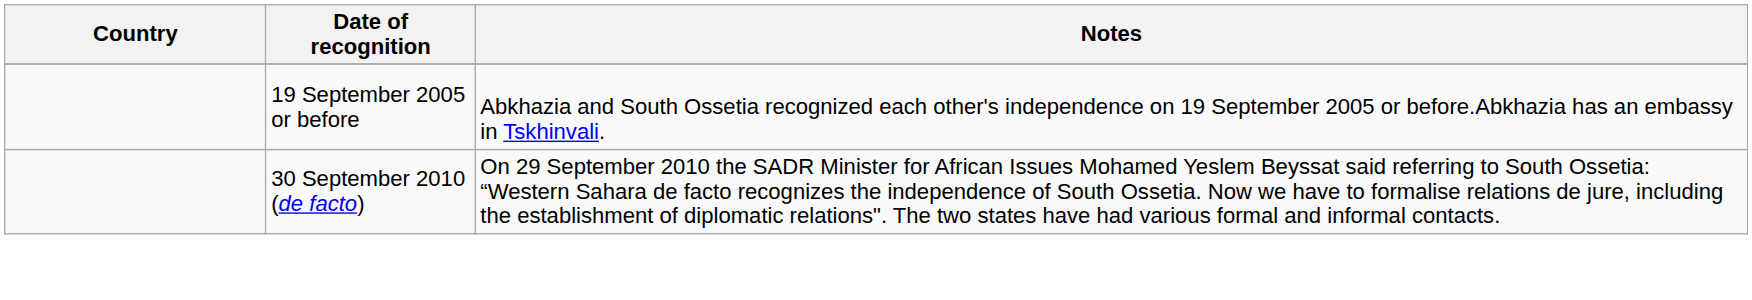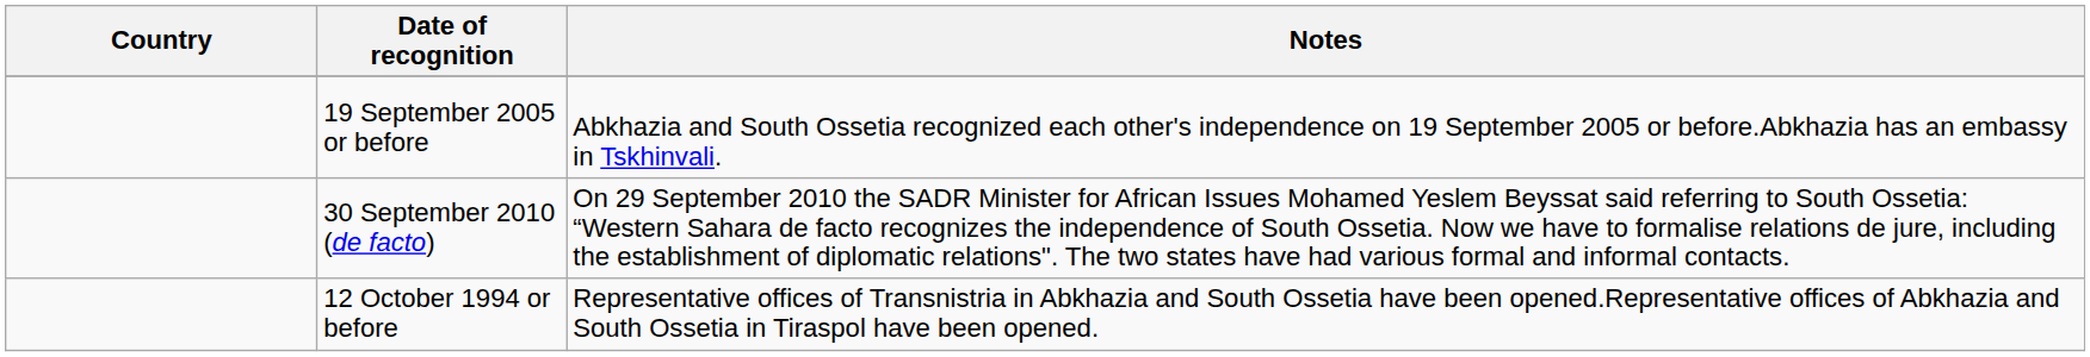+ row: 12 October 1994 or before | Representative offices of Transnistria in Abkhazia and South Ossetia have been opened.Representative offices of Abkhazia and South Ossetia in Tiraspol have been opened.
